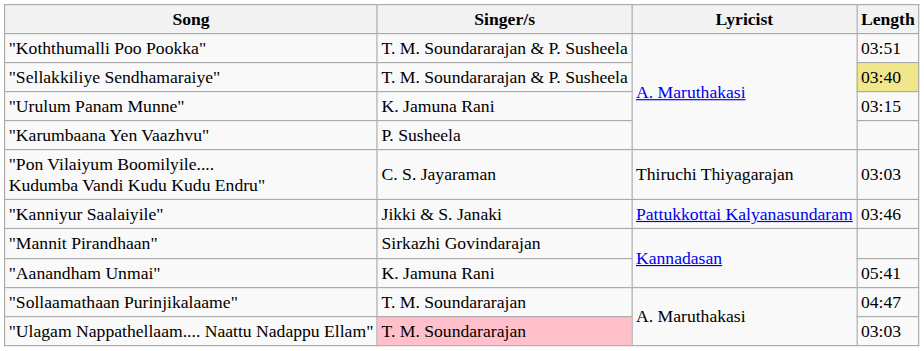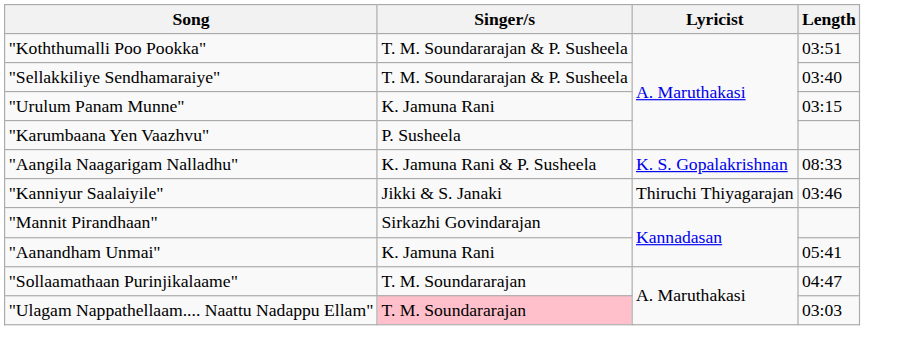"Sellakkiliye Sendhamaraiye" | Length: khaki background -> no background
+ row: "Aangila Naagarigam Nalladhu" | K. Jamuna Rani & P. Susheela | K. S. Gopalakrishnan | 08:33
- row: "Pon Vilaiyum Boomilyile.... Kudumba Vandi Kudu Kudu Endru" | C. S. Jayaraman | Thiruchi Thiyagarajan | 03:03
"Kanniyur Saalaiyile" | Lyricist: Pattukkottai Kalyanasundaram -> Thiruchi Thiyagarajan
